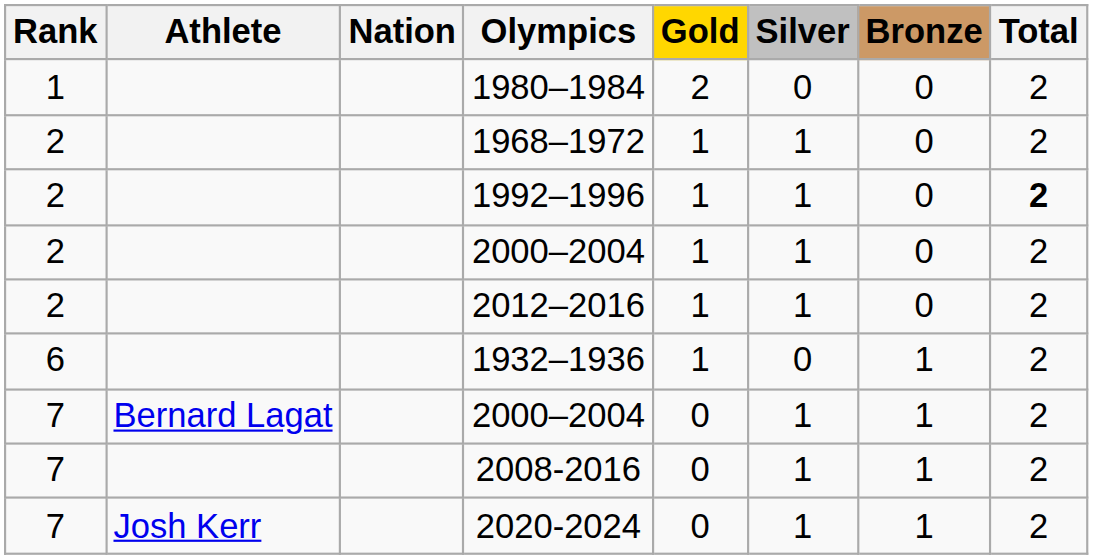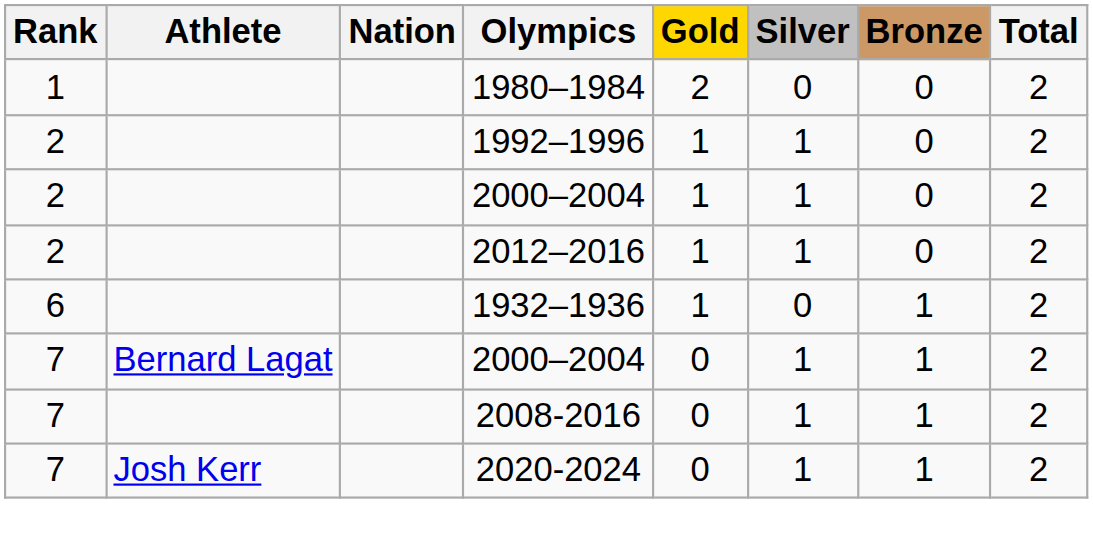- row: 2 | 1968–1972 | 1 | 1 | 0 | 2
1992–1996 | Total: bold -> normal
